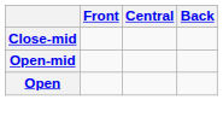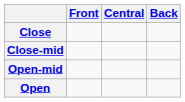+ row: Close
